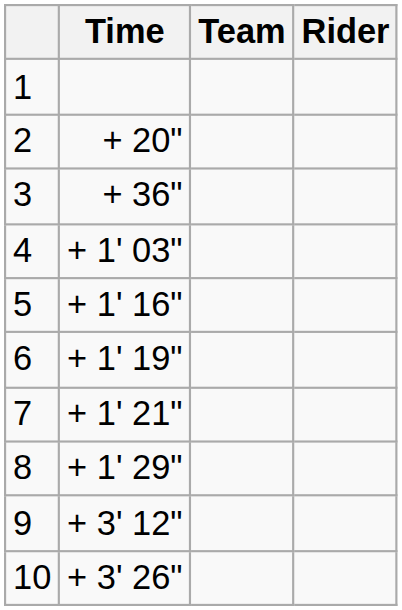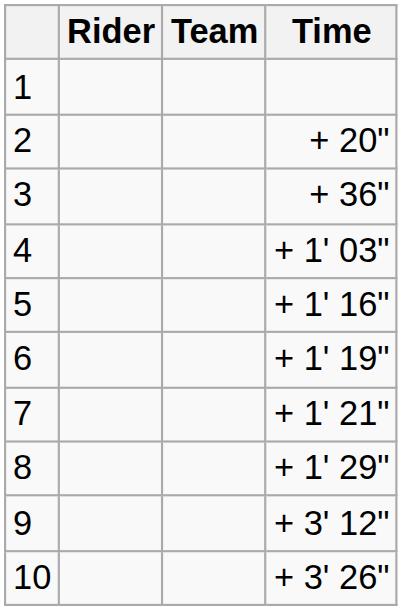columns swapped: Rider <-> Time
